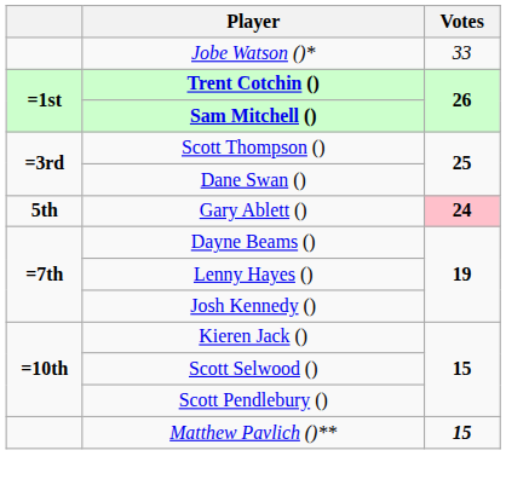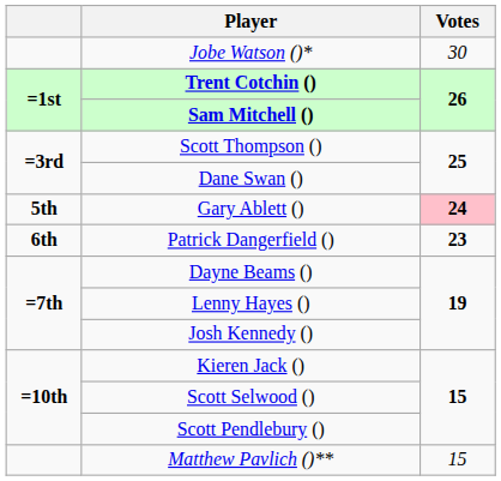Jobe Watson ()* | Votes: 33 -> 30
+ row: 6th | Patrick Dangerfield () | 23
Matthew Pavlich ()** | Votes: bold -> normal
